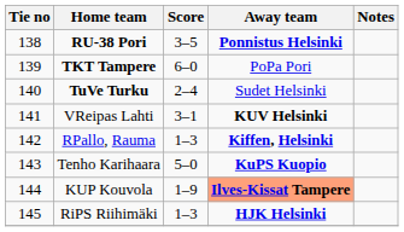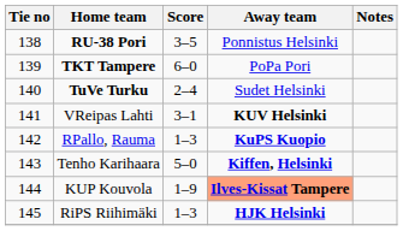RU-38 Pori | Away team: bold -> normal
RPallo, Rauma | Away team: Kiffen, Helsinki -> KuPS Kuopio
Tenho Karihaara | Away team: KuPS Kuopio -> Kiffen, Helsinki
